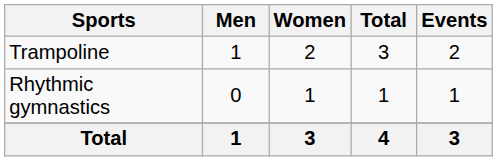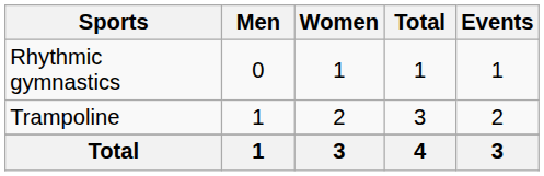rows swapped: Rhythmic gymnastics <-> Trampoline
